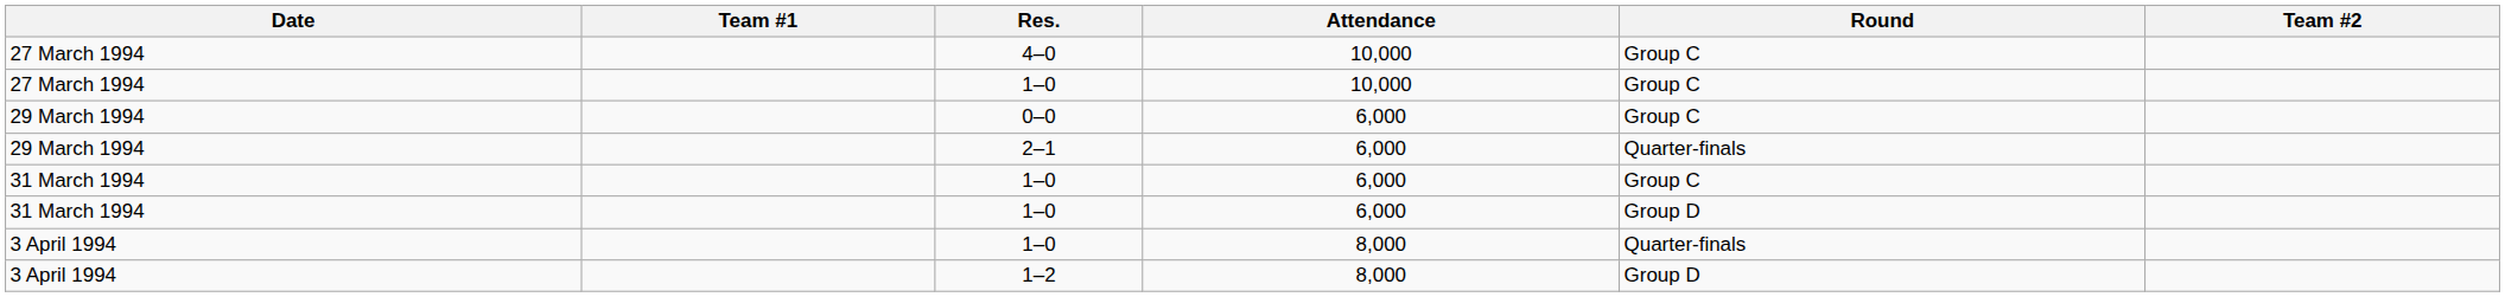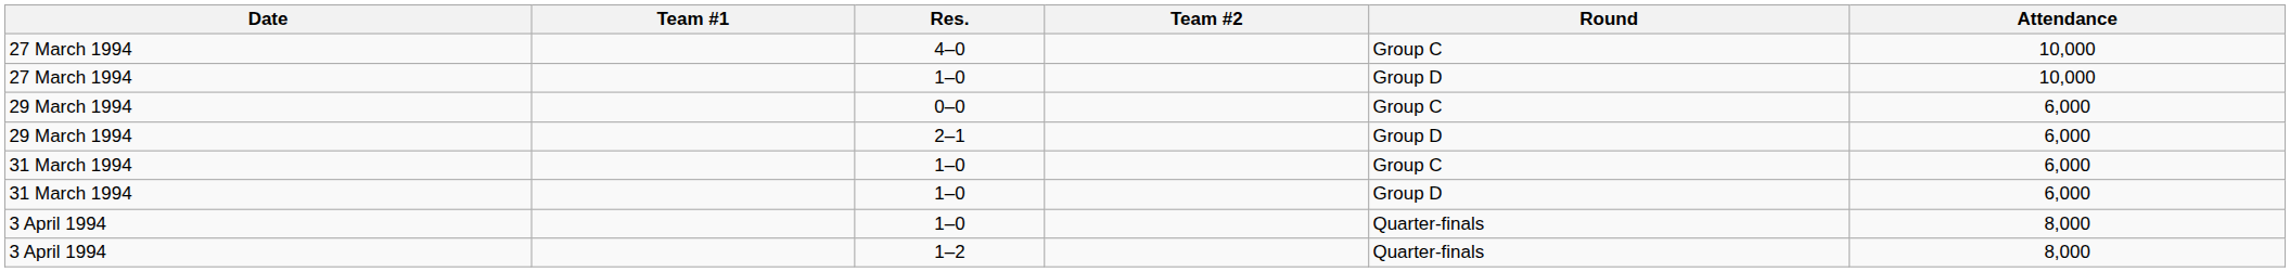columns swapped: Team #2 <-> Attendance
27 March 1994 / 1–0 | Round: Group C -> Group D
2–1 | Round: Quarter-finals -> Group D
1–2 | Round: Group D -> Quarter-finals
